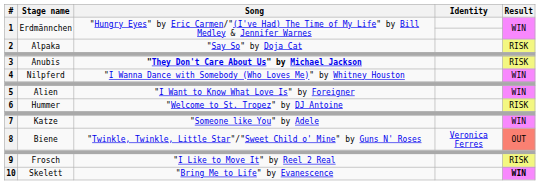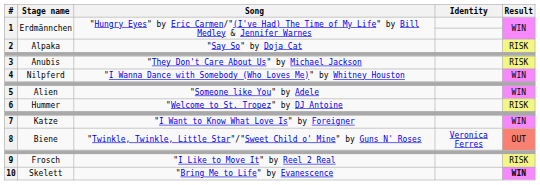3 | Song: bold -> normal
5 | Song: "I Want to Know What Love Is" by Foreigner -> "Someone like You" by Adele
7 | Song: "Someone like You" by Adele -> "I Want to Know What Love Is" by Foreigner
